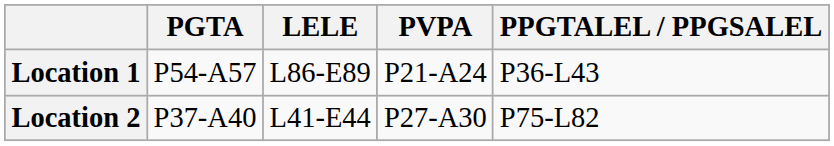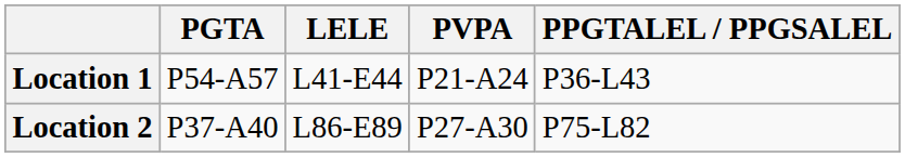Location 1 | LELE: L86-E89 -> L41-E44
Location 2 | LELE: L41-E44 -> L86-E89
